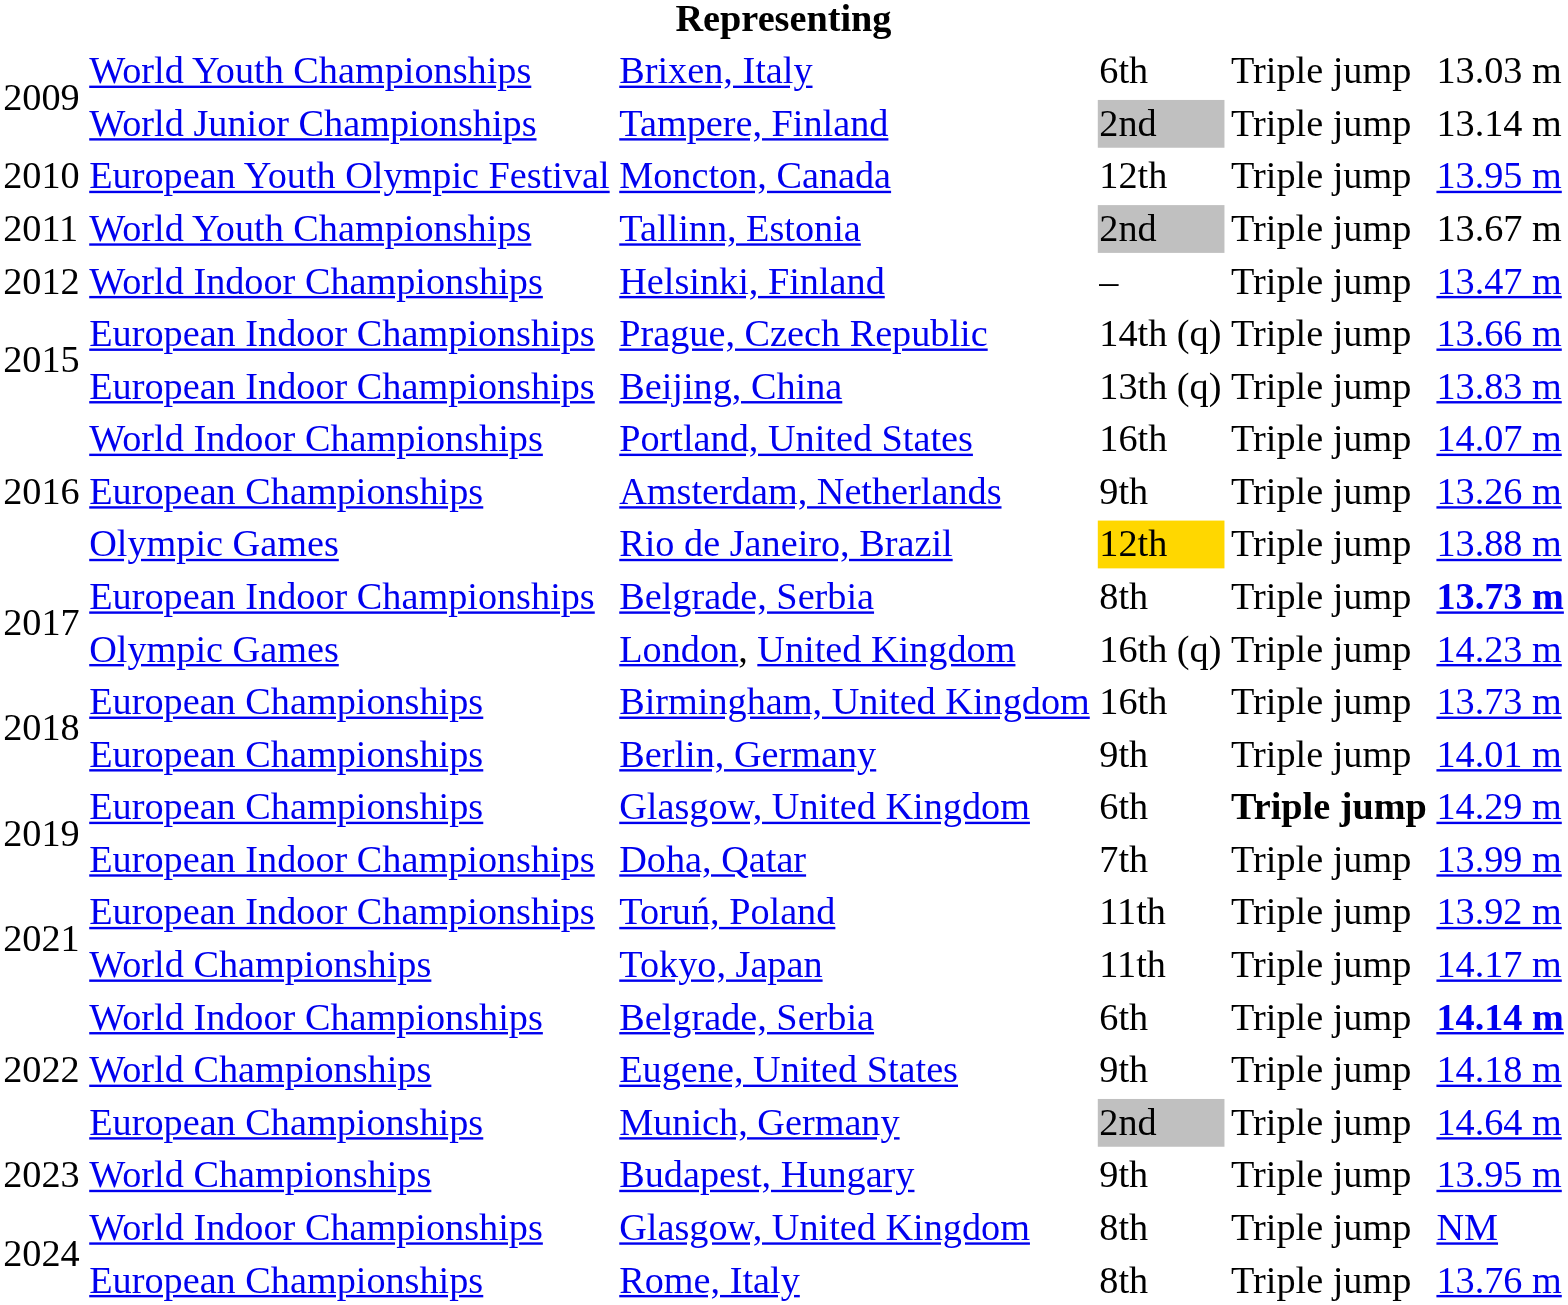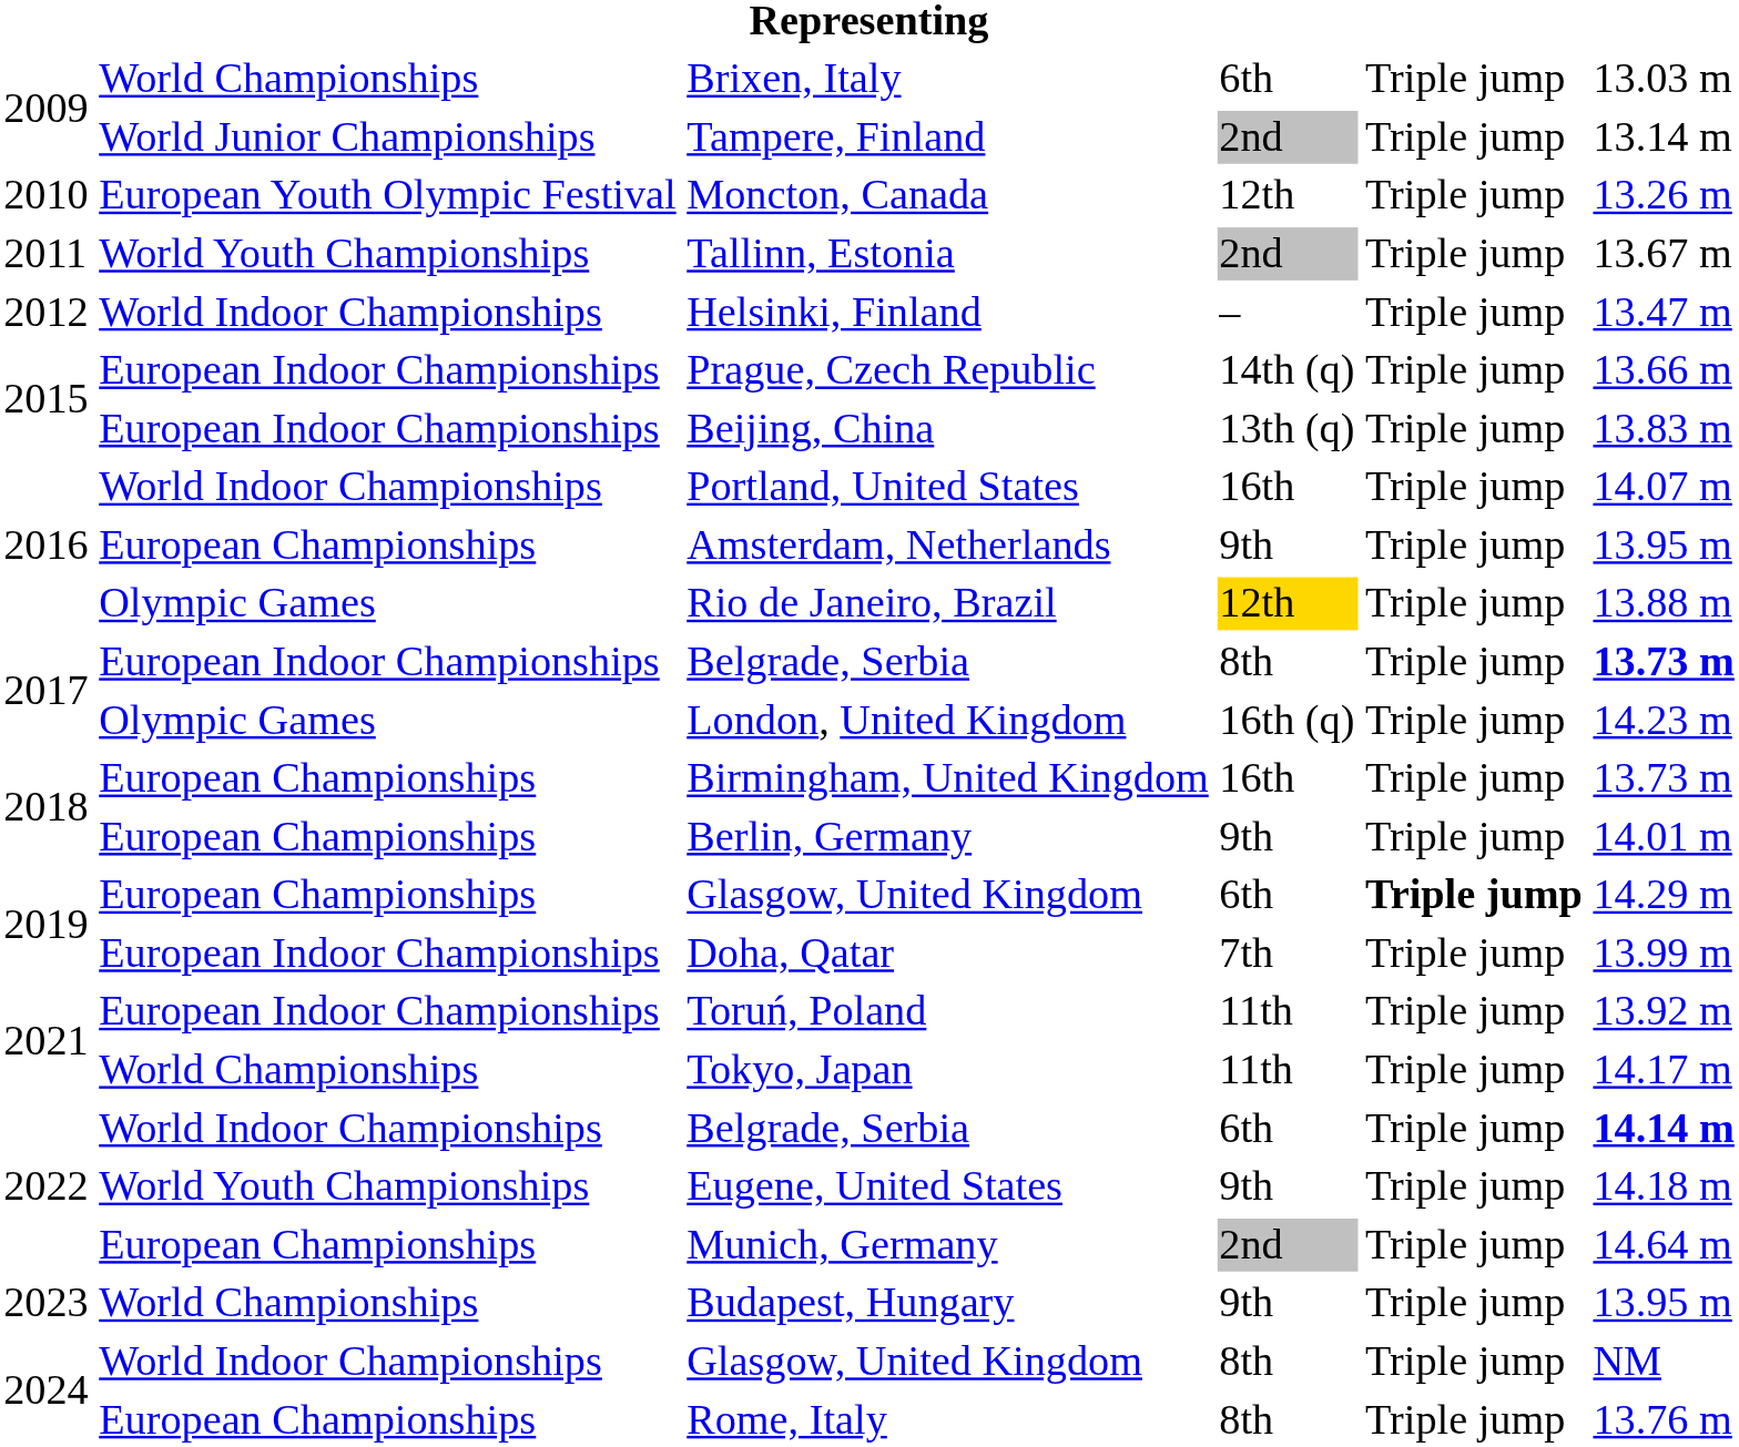Brixen, Italy | column 2: World Youth Championships -> World Championships
Moncton, Canada | column 6: 13.95 m -> 13.26 m
Amsterdam, Netherlands | column 6: 13.26 m -> 13.95 m
Eugene, United States | column 2: World Championships -> World Youth Championships
